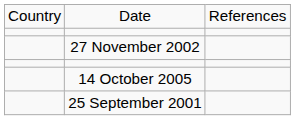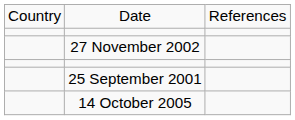rows swapped: 14 October 2005 <-> 25 September 2001
